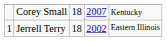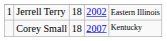rows swapped: Jerrell Terry <-> Corey Small
